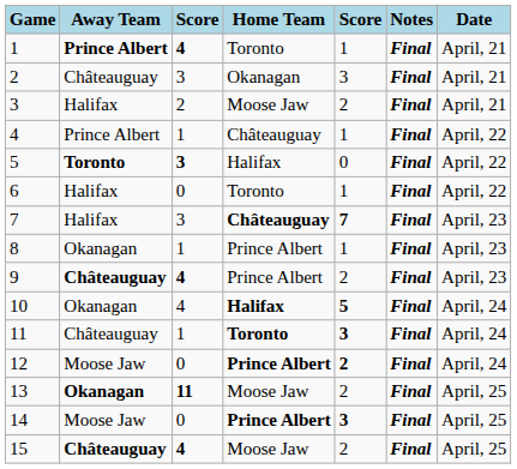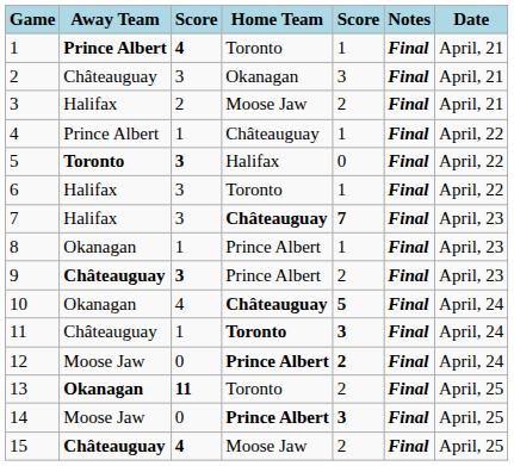6 | column 3: 0 -> 3
9 | column 3: 4 -> 3
10 | Home Team: Halifax -> Châteauguay
13 | Home Team: Moose Jaw -> Toronto
